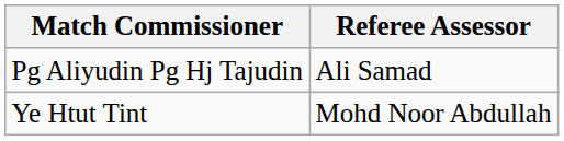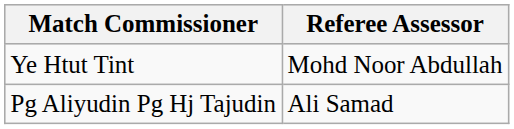rows swapped: Ye Htut Tint <-> Pg Aliyudin Pg Hj Tajudin
